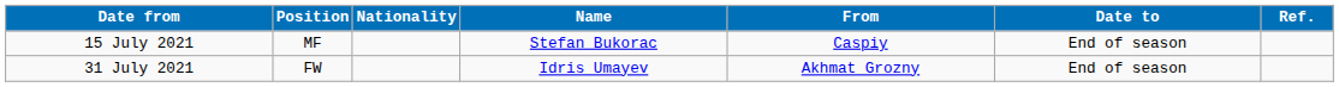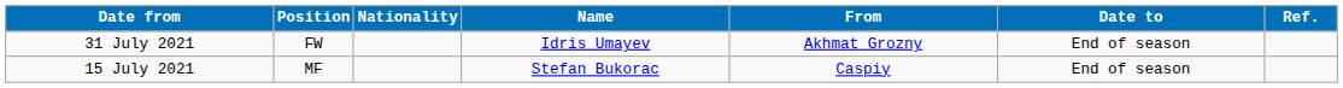rows swapped: 15 July 2021 <-> 31 July 2021
